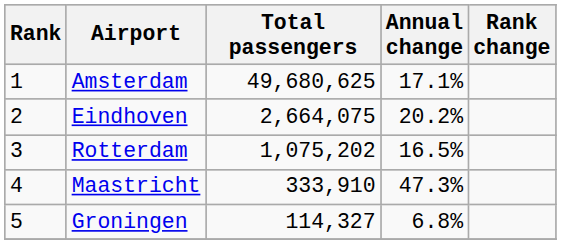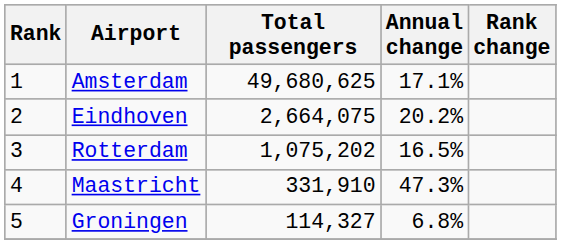Maastricht | Total passengers: 333,910 -> 331,910
